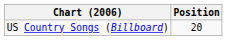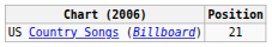US Country Songs (Billboard) | Position: 20 -> 21
